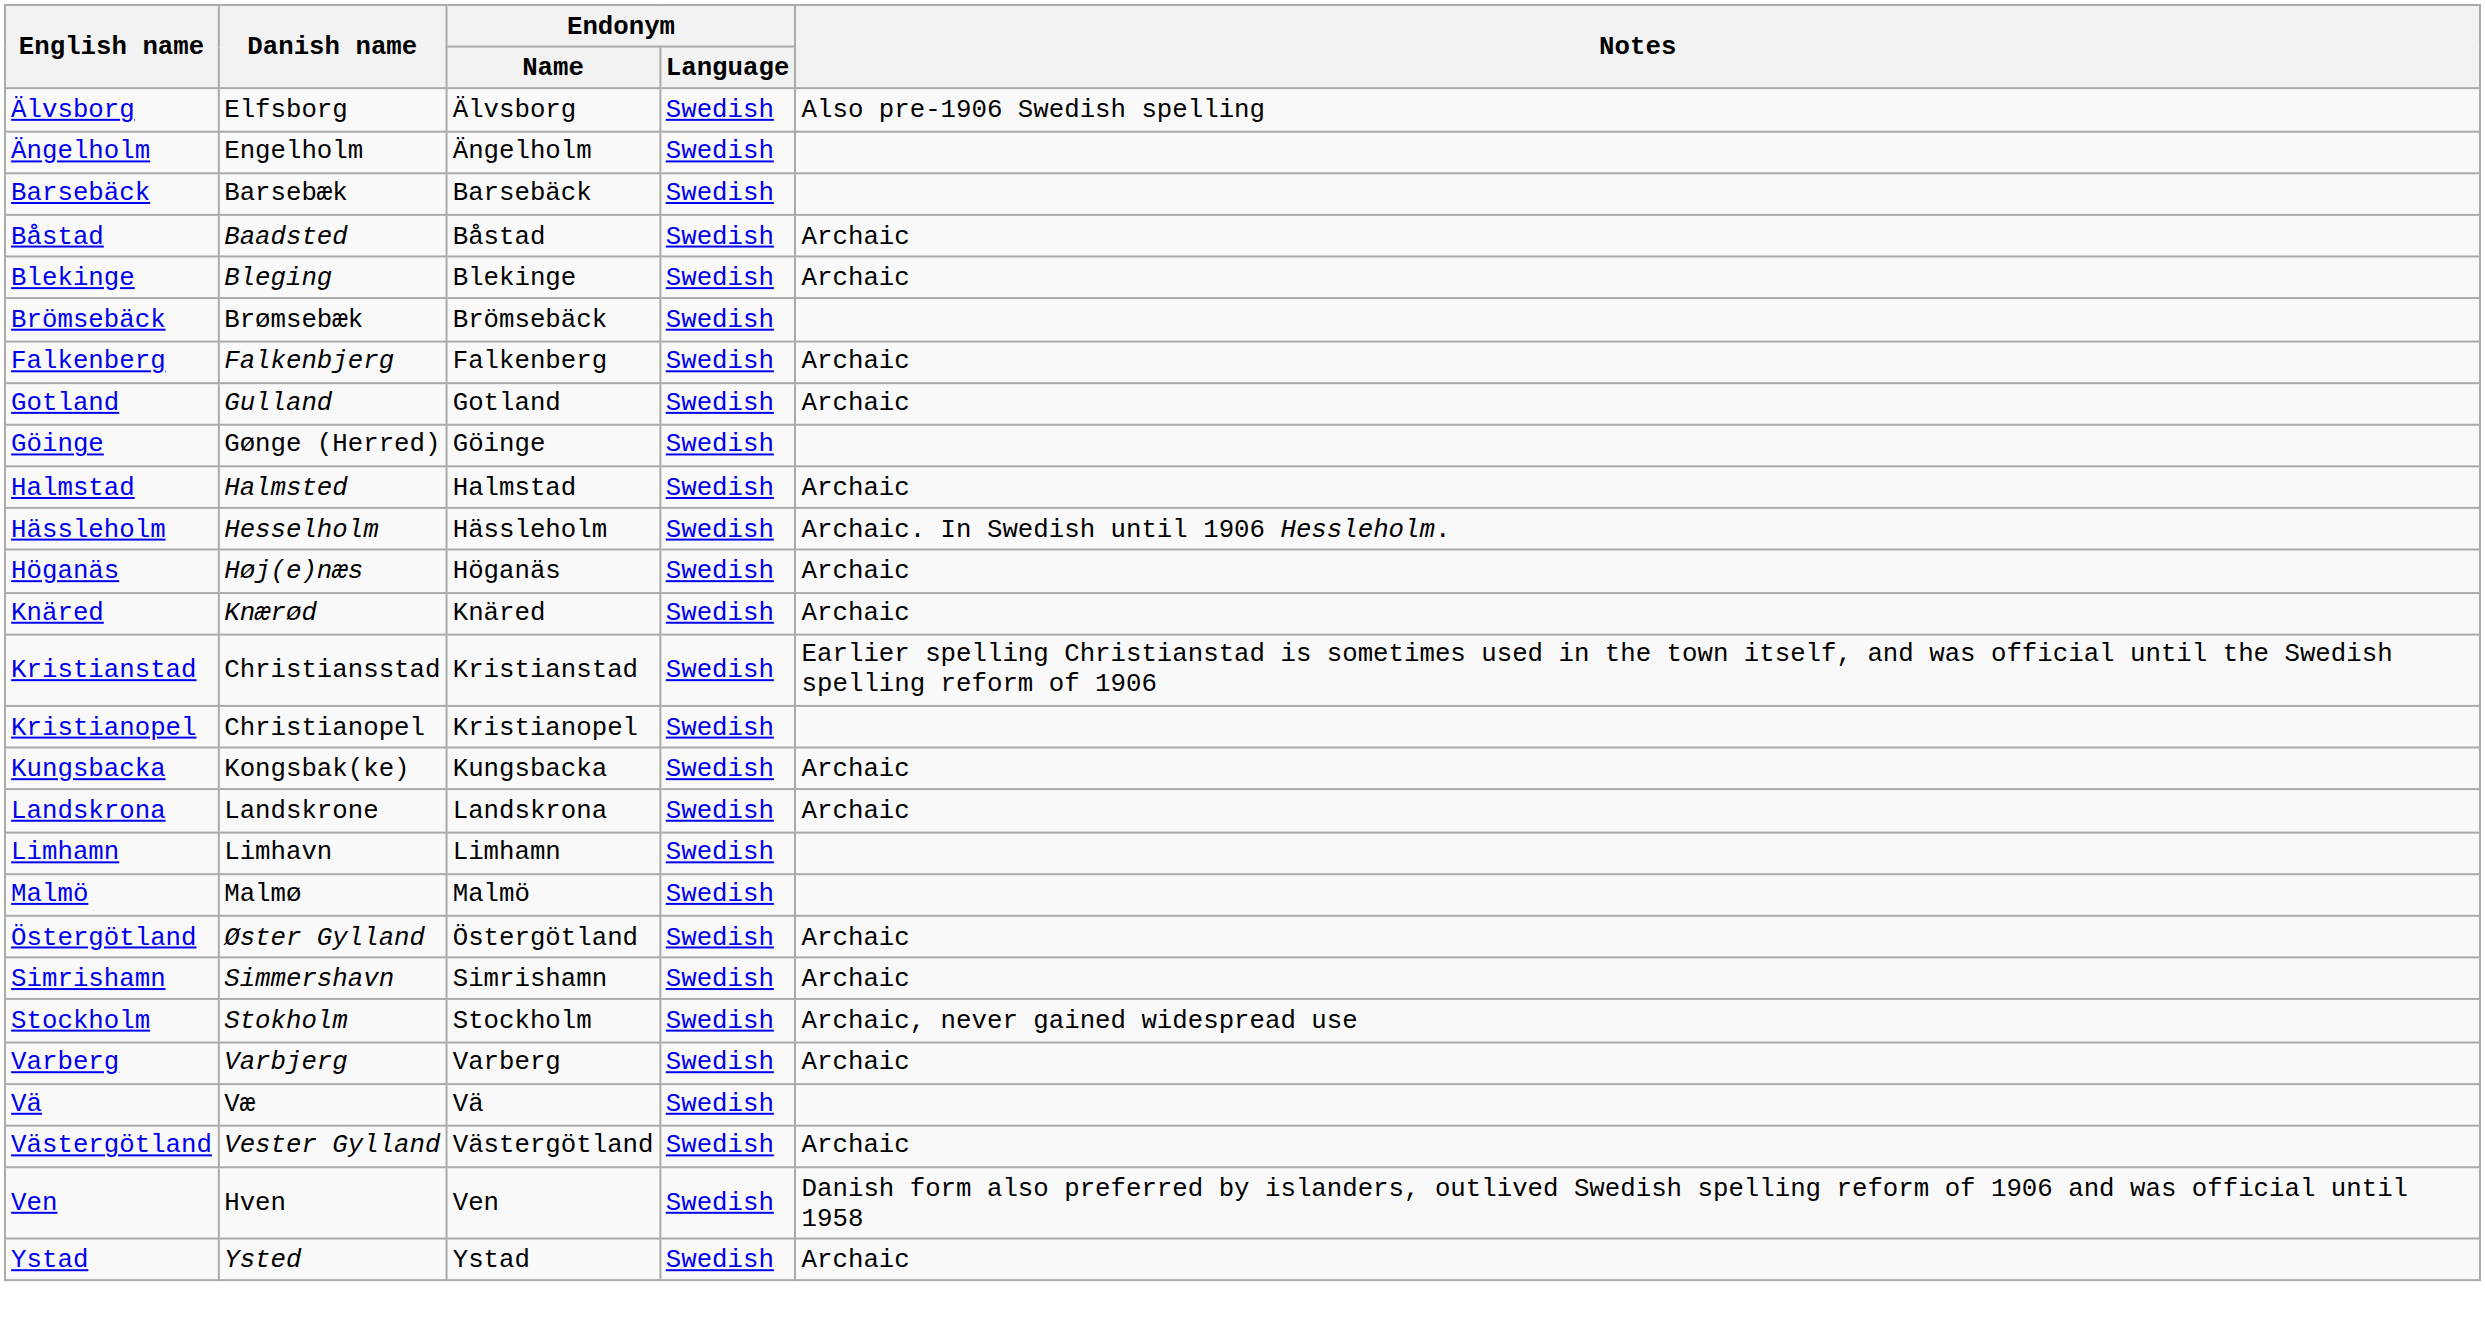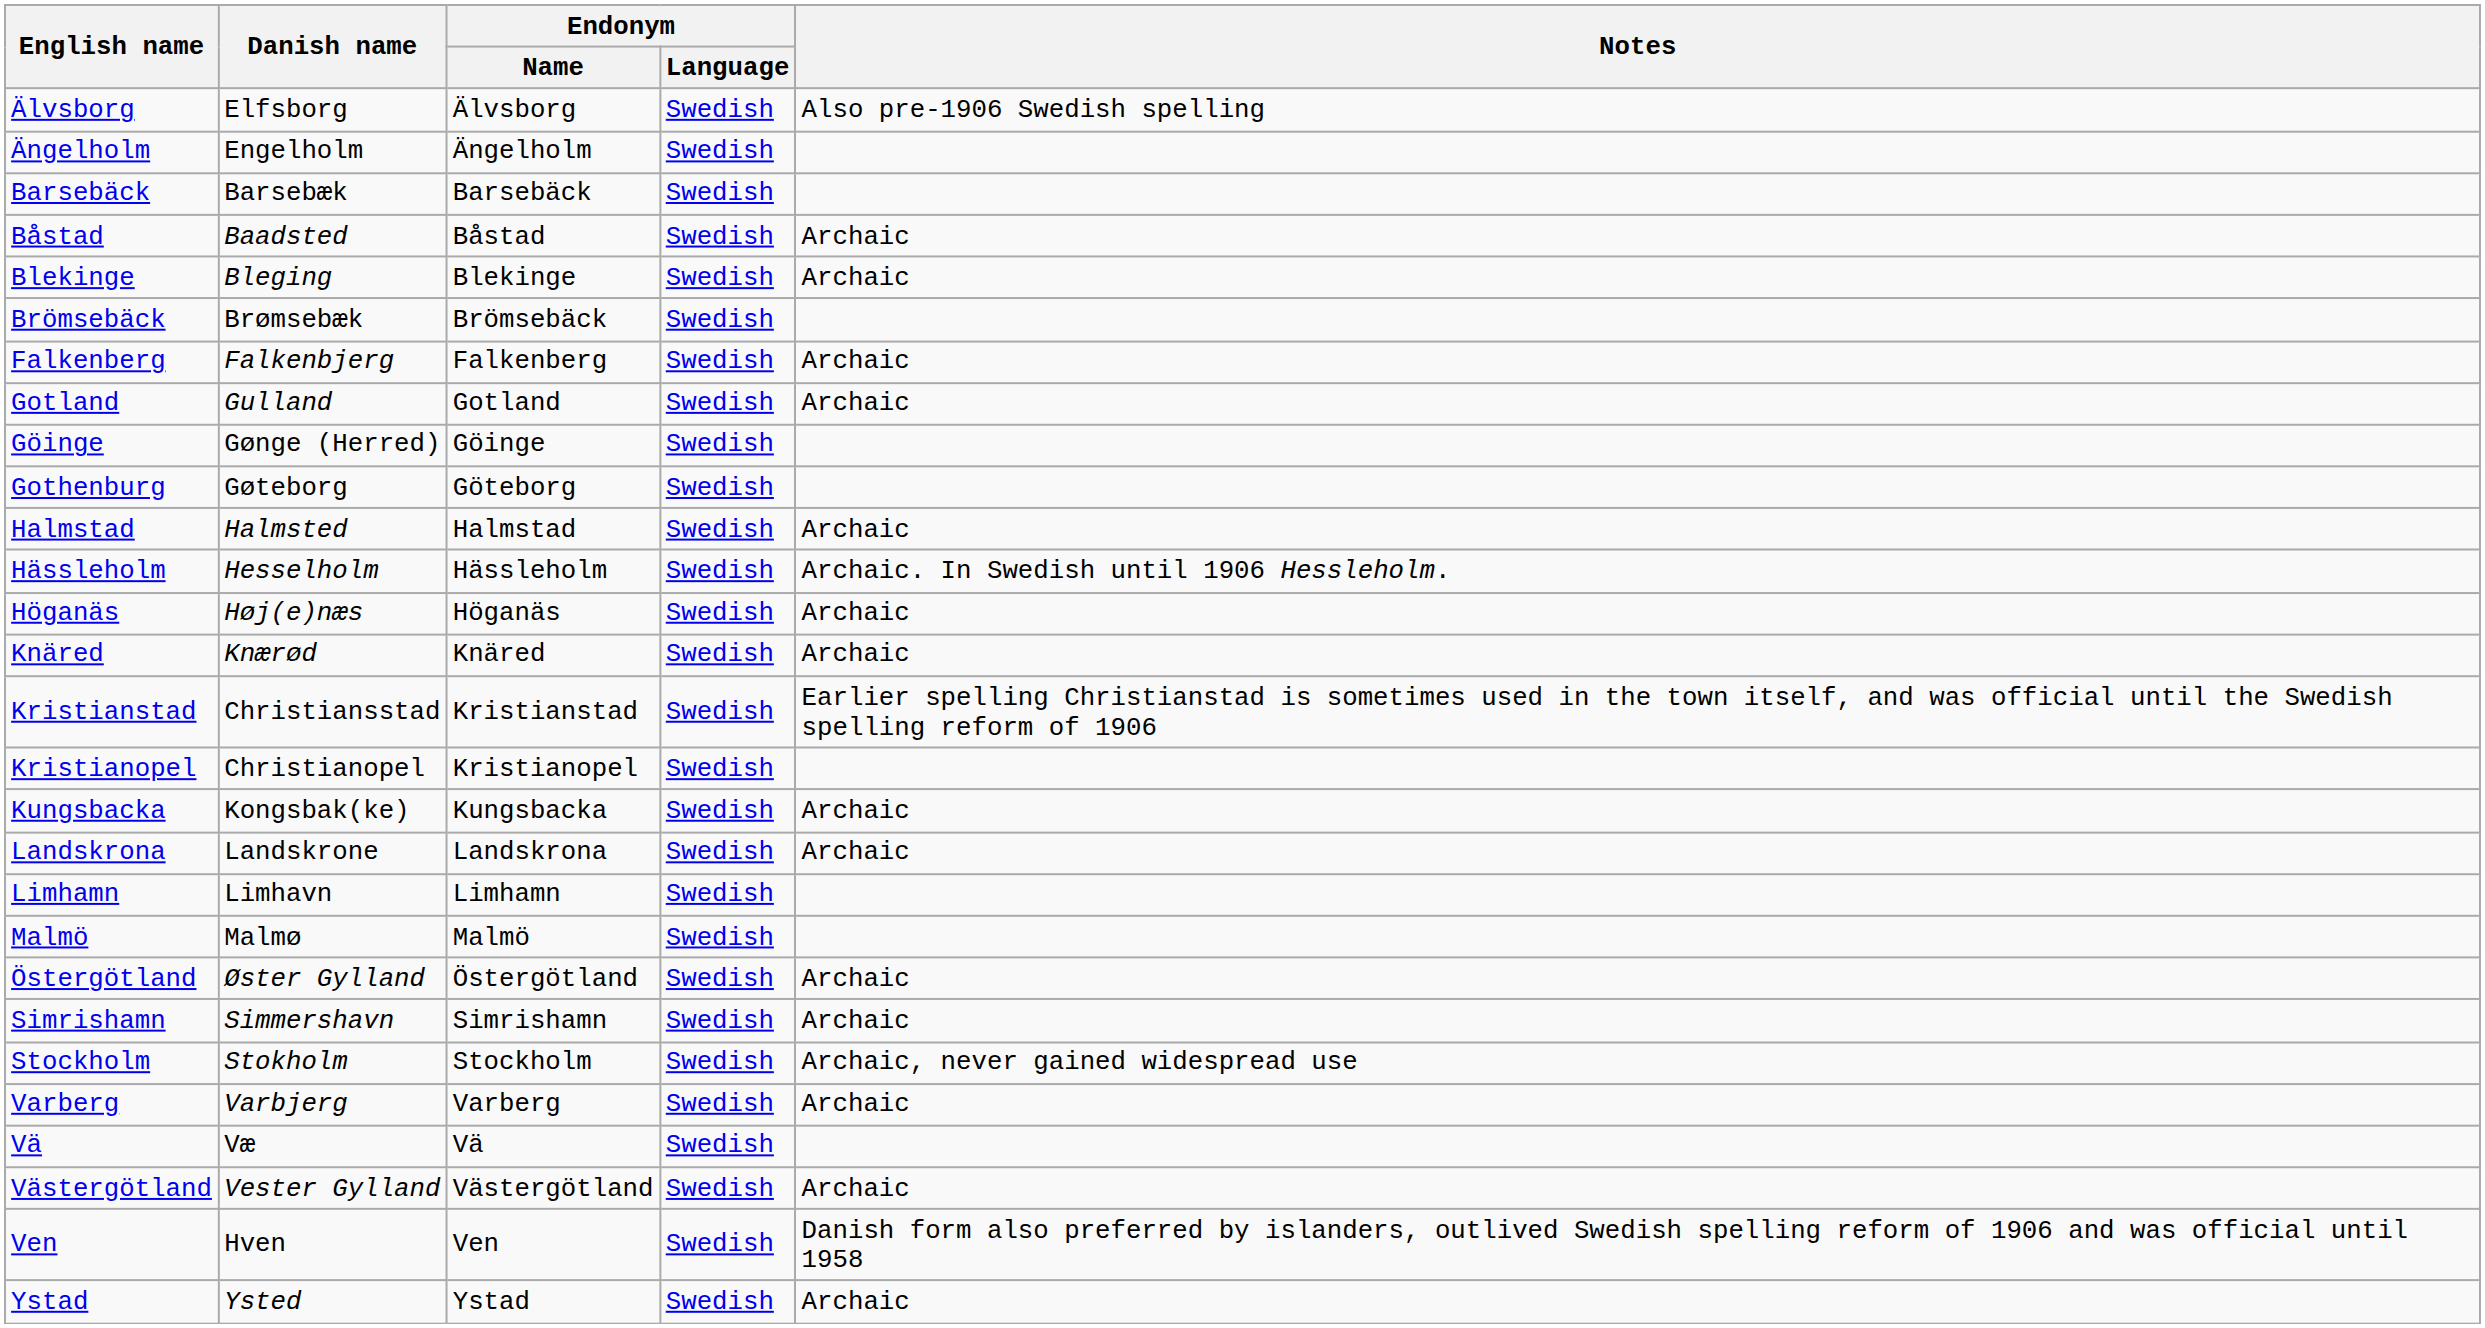+ row: Gothenburg | Gøteborg | Göteborg | Swedish
